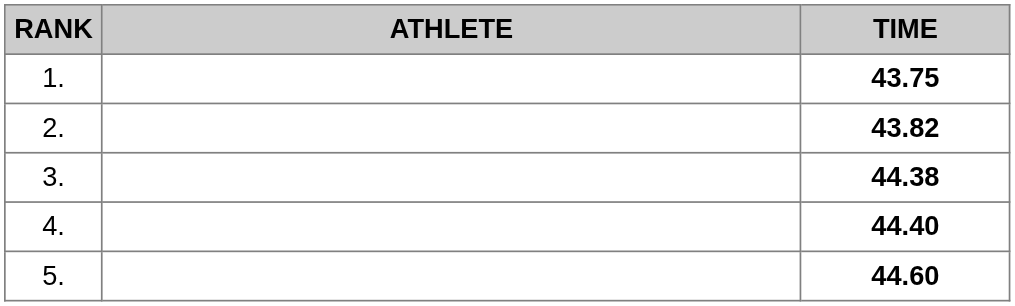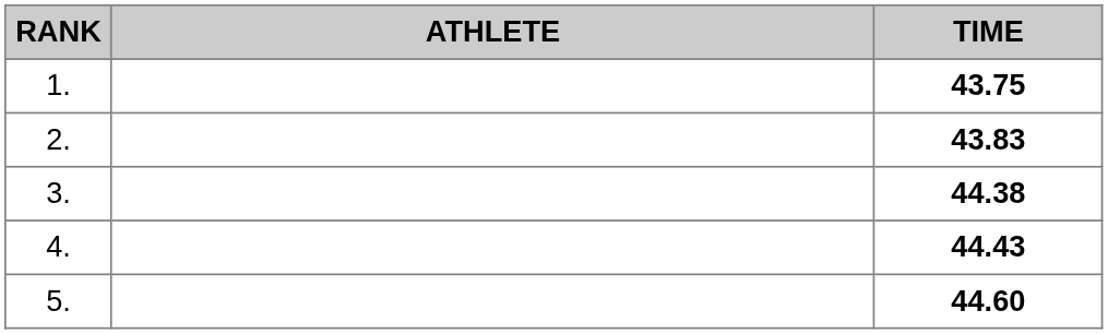2. | TIME: 43.82 -> 43.83
4. | TIME: 44.40 -> 44.43
